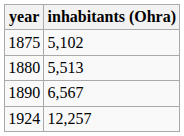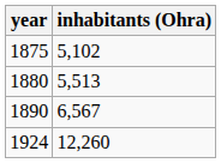1924 | inhabitants (Ohra): 12,257 -> 12,260
